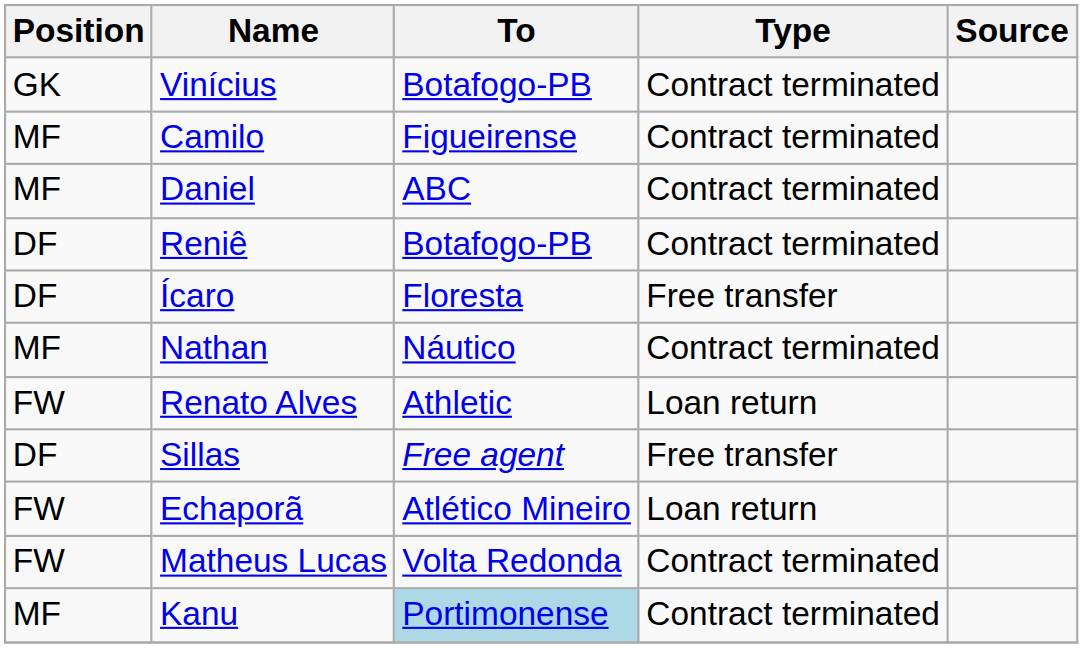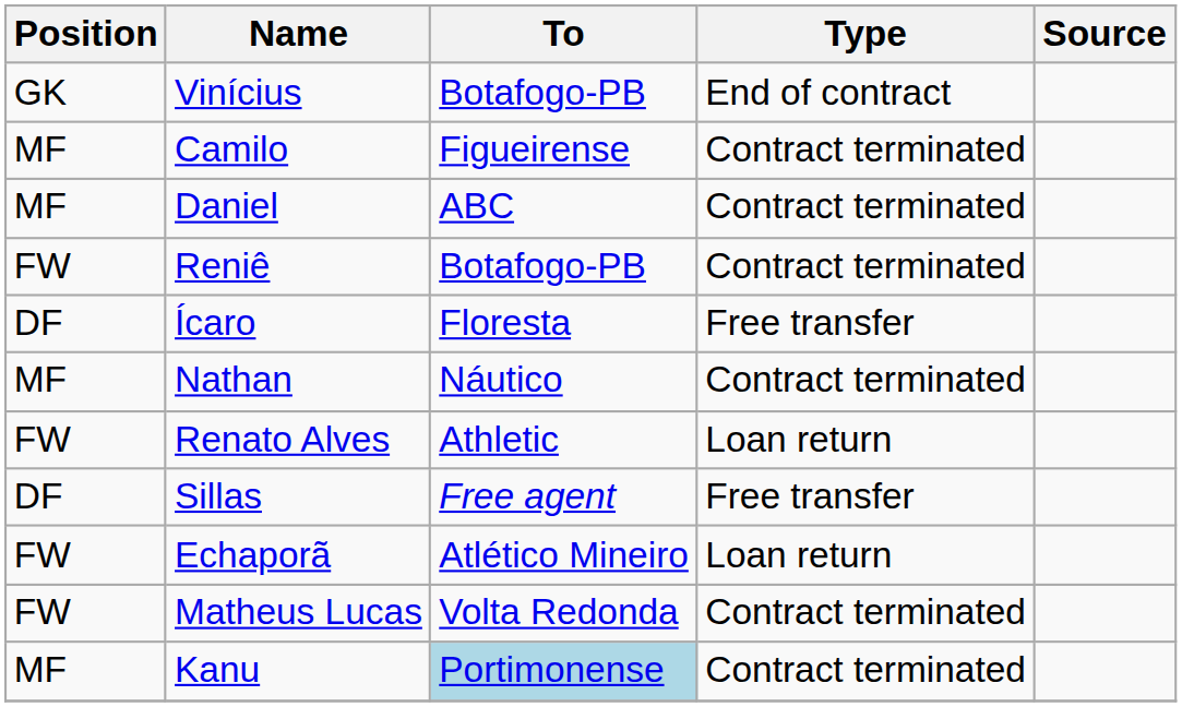Vinícius | Type: Contract terminated -> End of contract
Reniê | Position: DF -> FW
